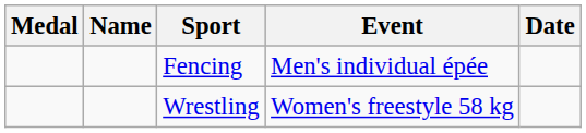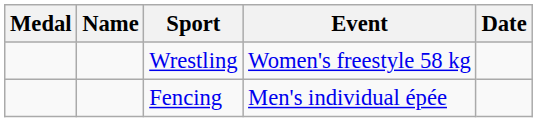rows swapped: Wrestling <-> Fencing
